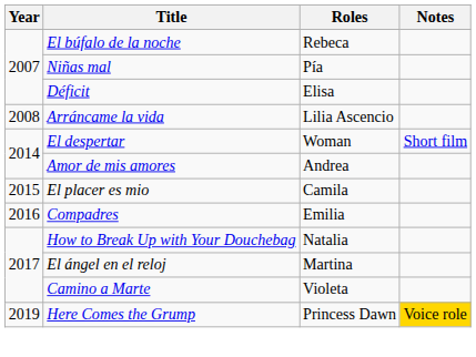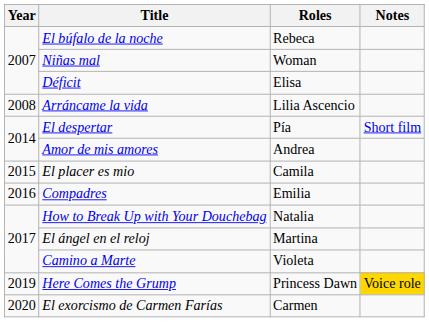Niñas mal | Roles: Pía -> Woman
El despertar | Roles: Woman -> Pía
+ row: 2020 | El exorcismo de Carmen Farías | Carmen
